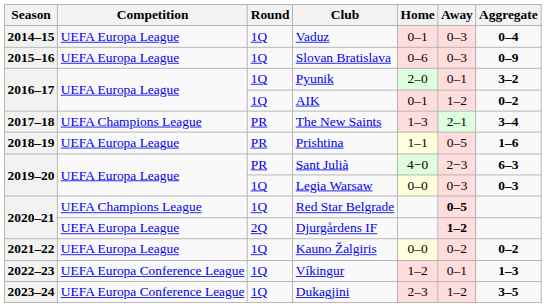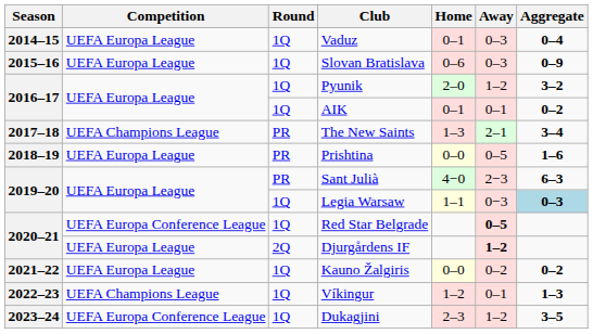Pyunik | Away: 0–1 -> 1–2
AIK | Away: 1–2 -> 0–1
Prishtina | Home: 1–1 -> 0–0
Legia Warsaw | Home: 0–0 -> 1–1
Legia Warsaw | Aggregate: no background -> lightblue background
Red Star Belgrade | Competition: UEFA Champions League -> UEFA Europa Conference League
Víkingur | Competition: UEFA Europa Conference League -> UEFA Champions League
